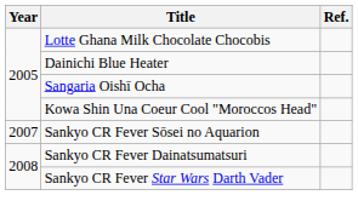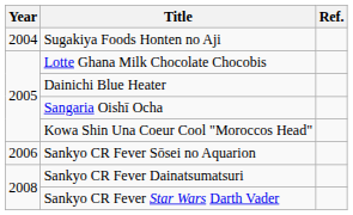+ row: 2004 | Sugakiya Foods Honten no Aji
Sankyo CR Fever Sōsei no Aquarion | Year: 2007 -> 2006
